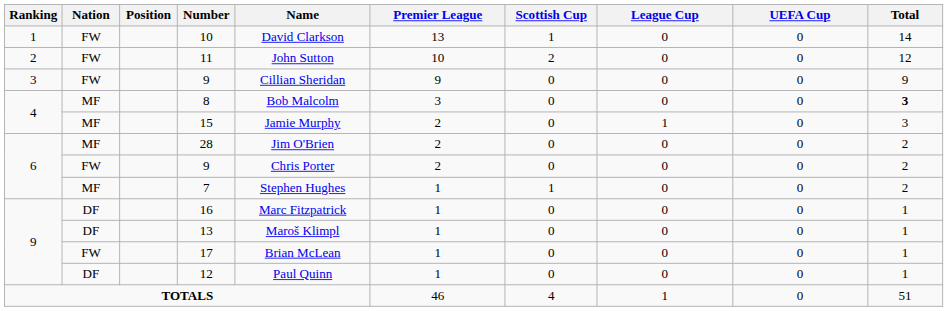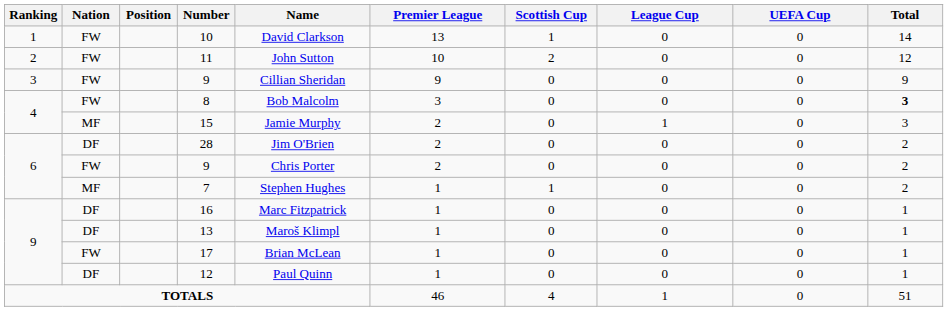8 | Nation: MF -> FW
28 | Nation: MF -> DF
